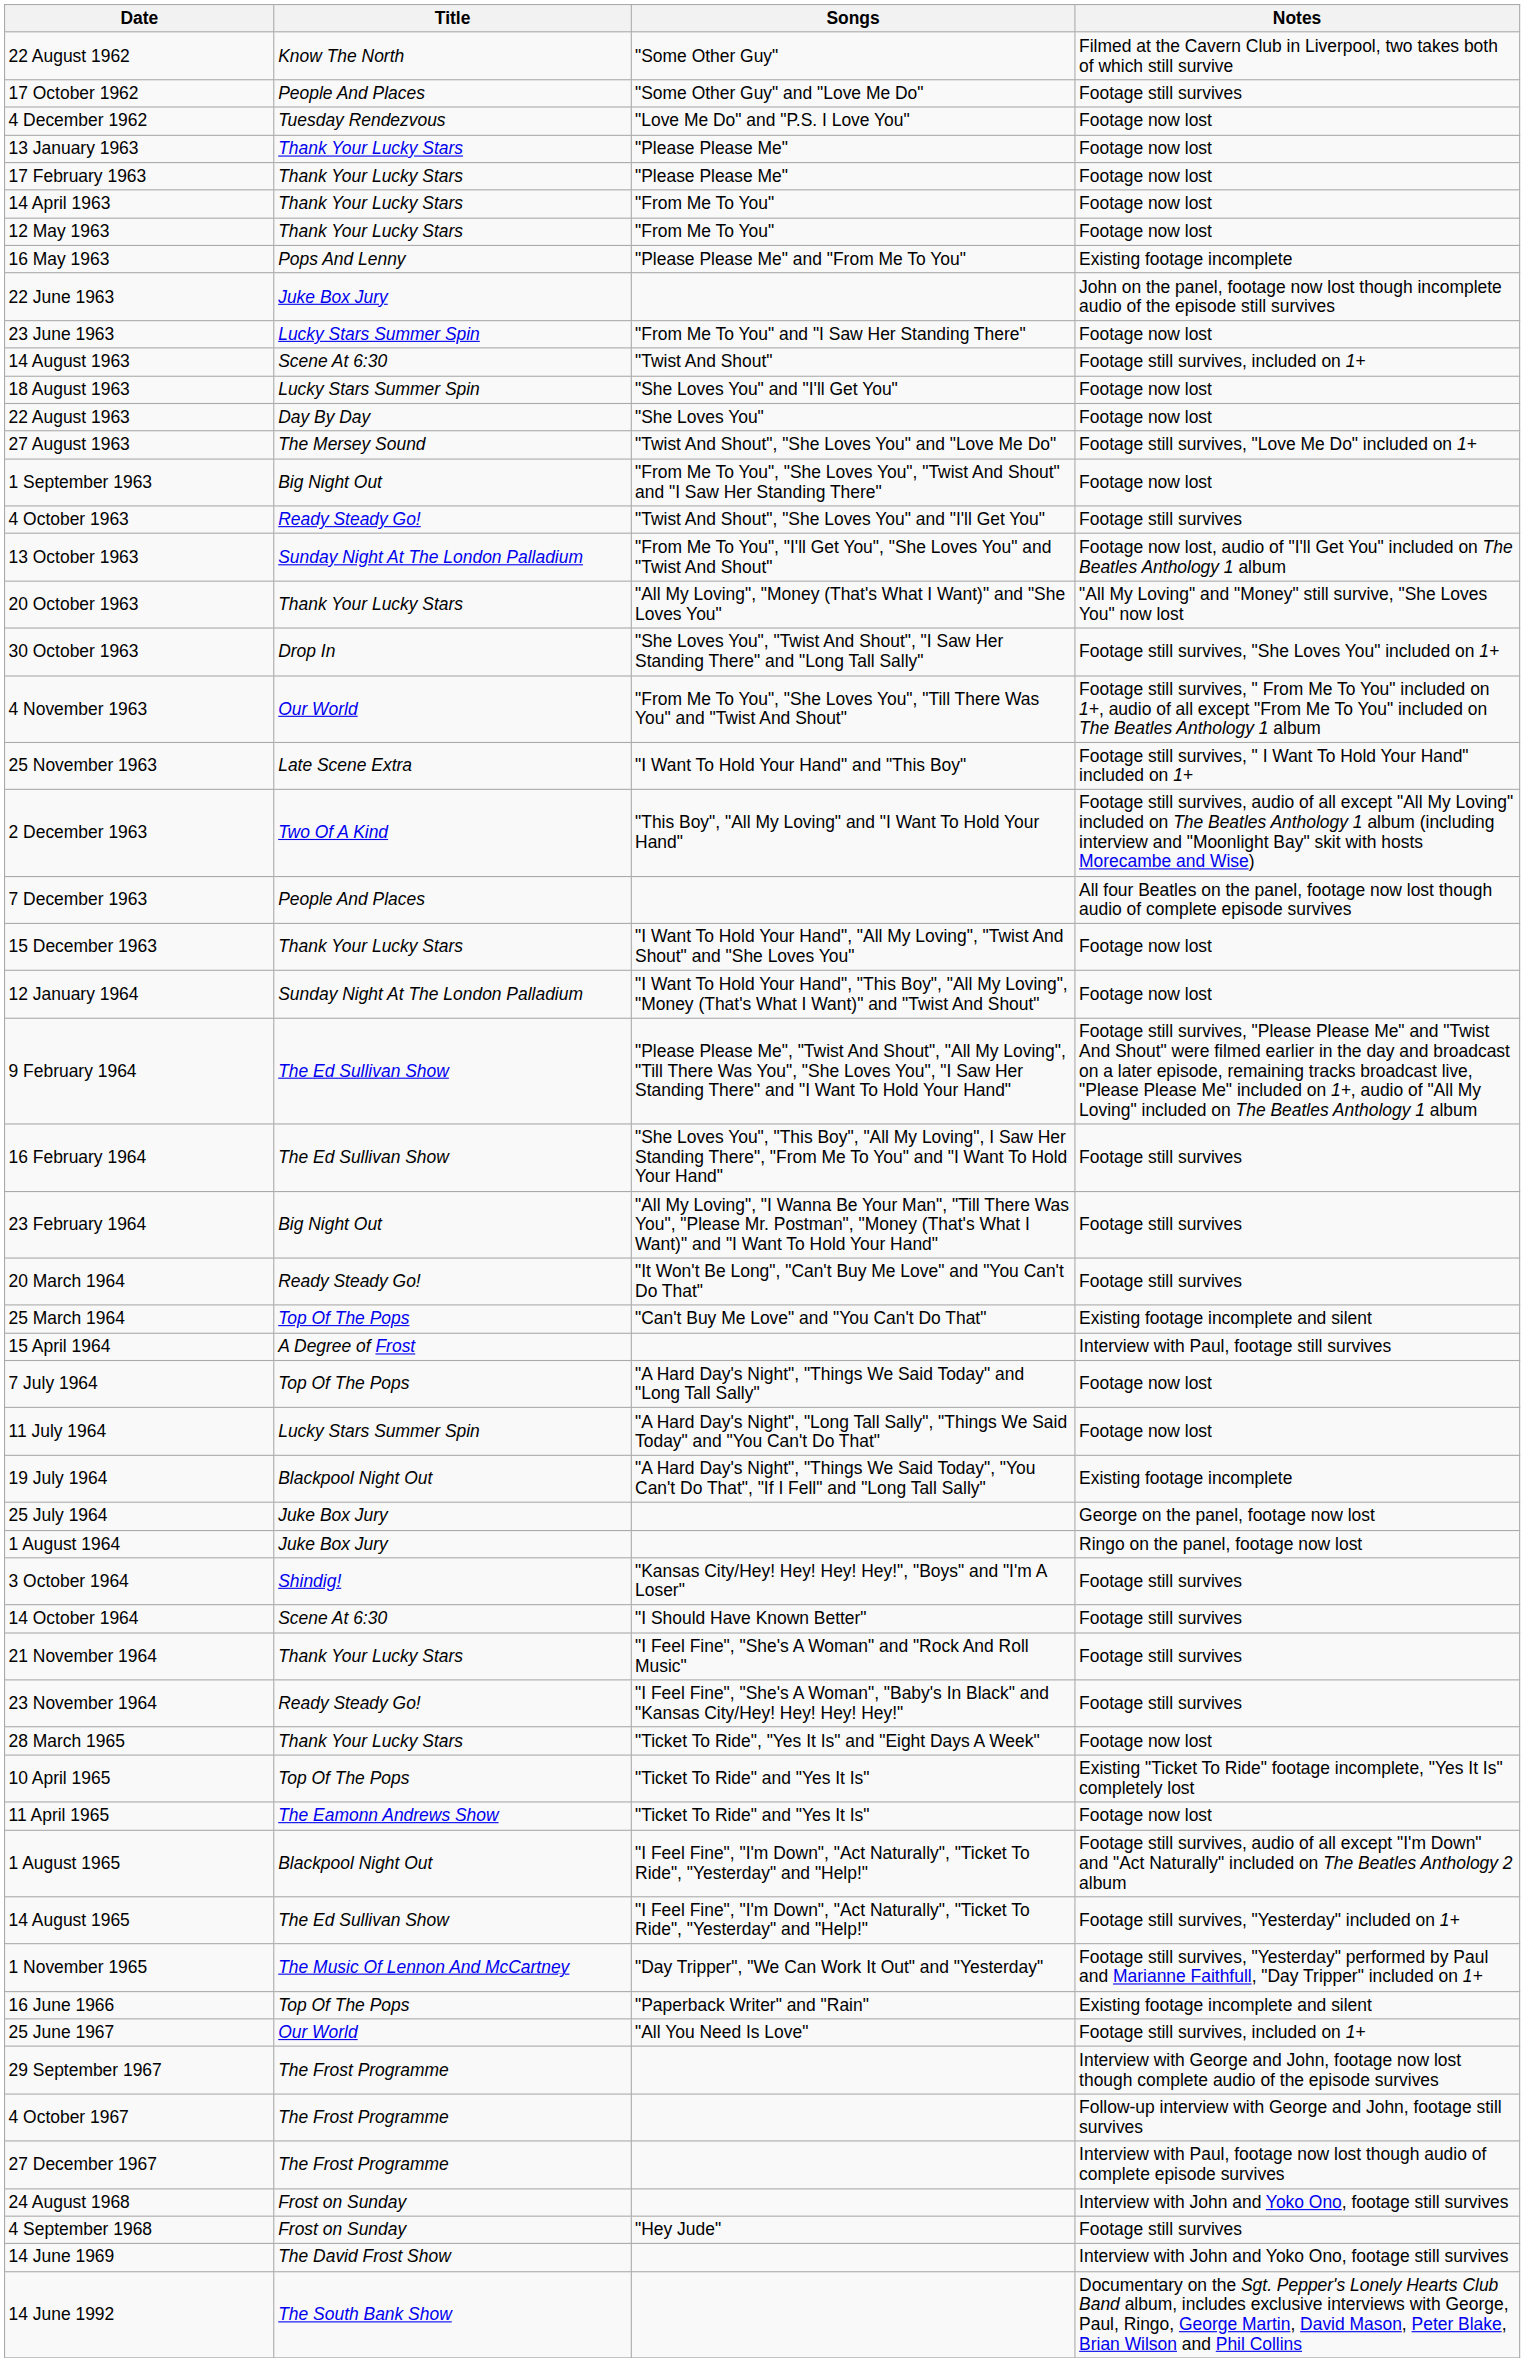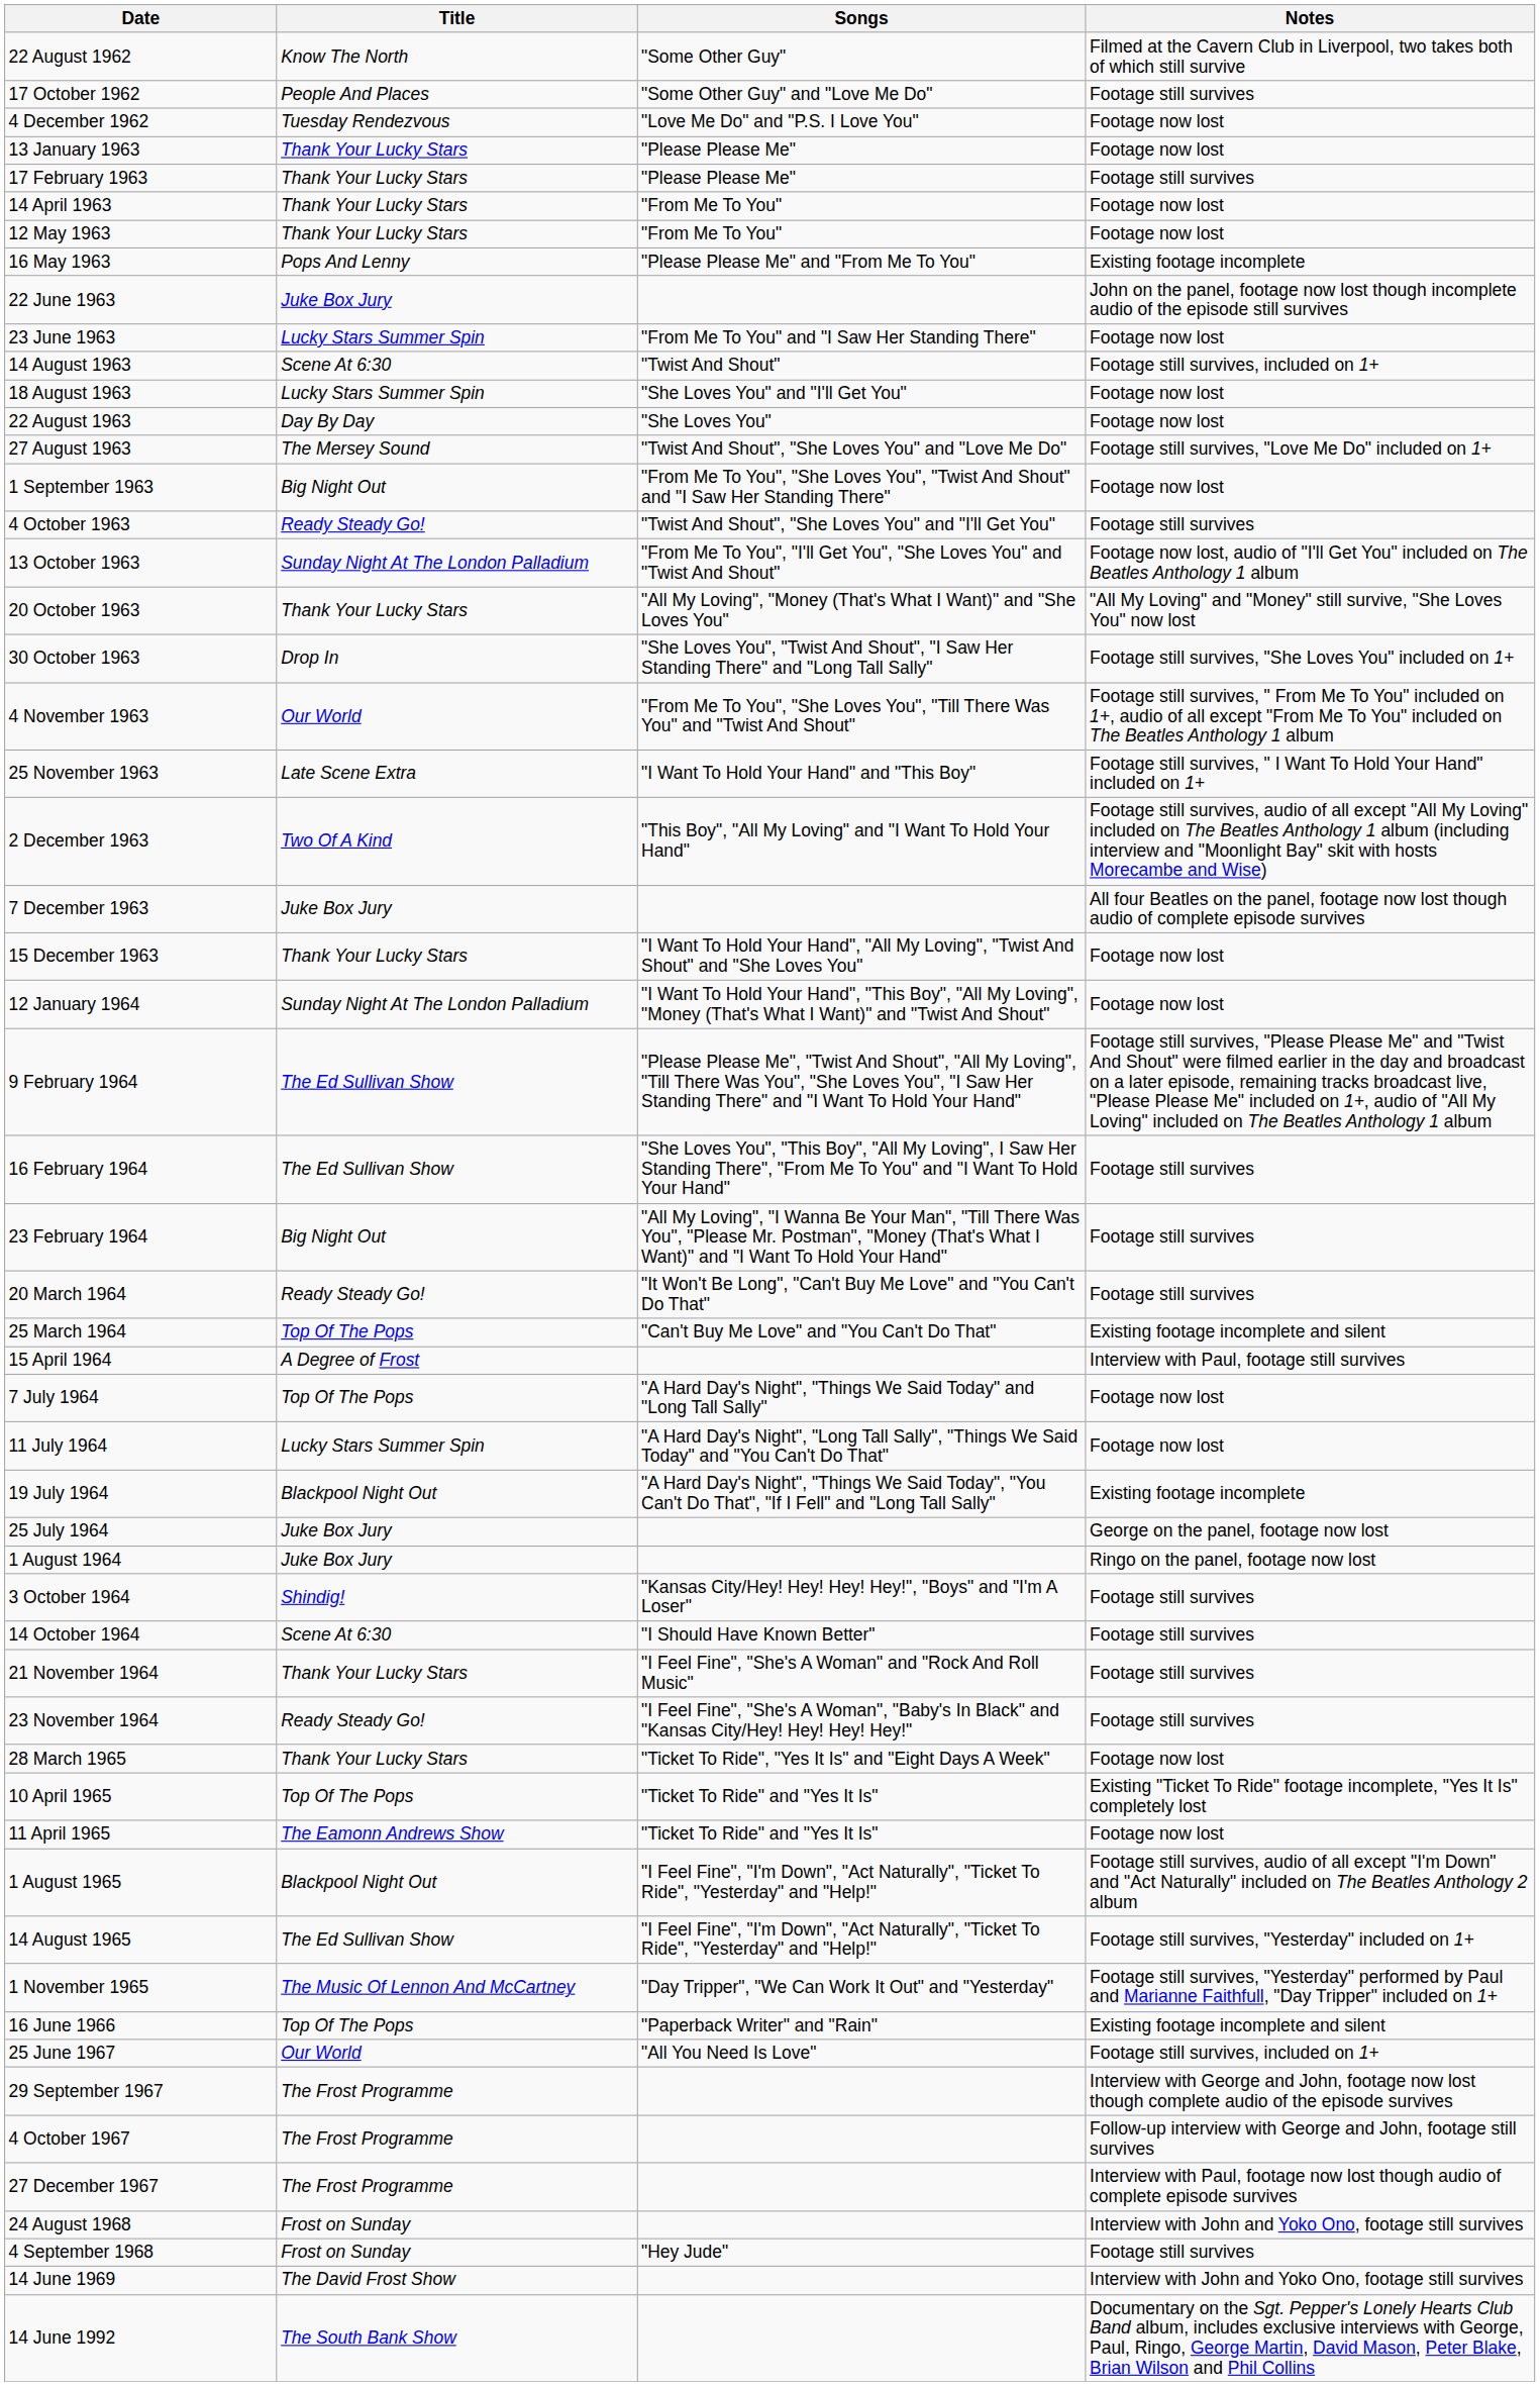17 February 1963 | Notes: Footage now lost -> Footage still survives
7 December 1963 | Title: People And Places -> Juke Box Jury
